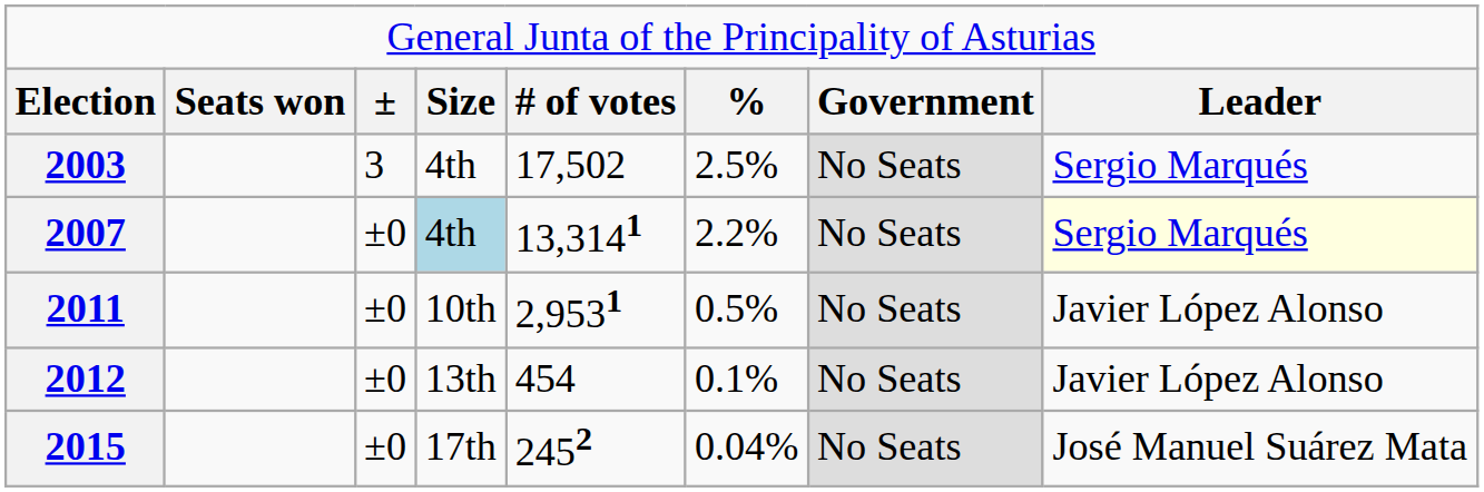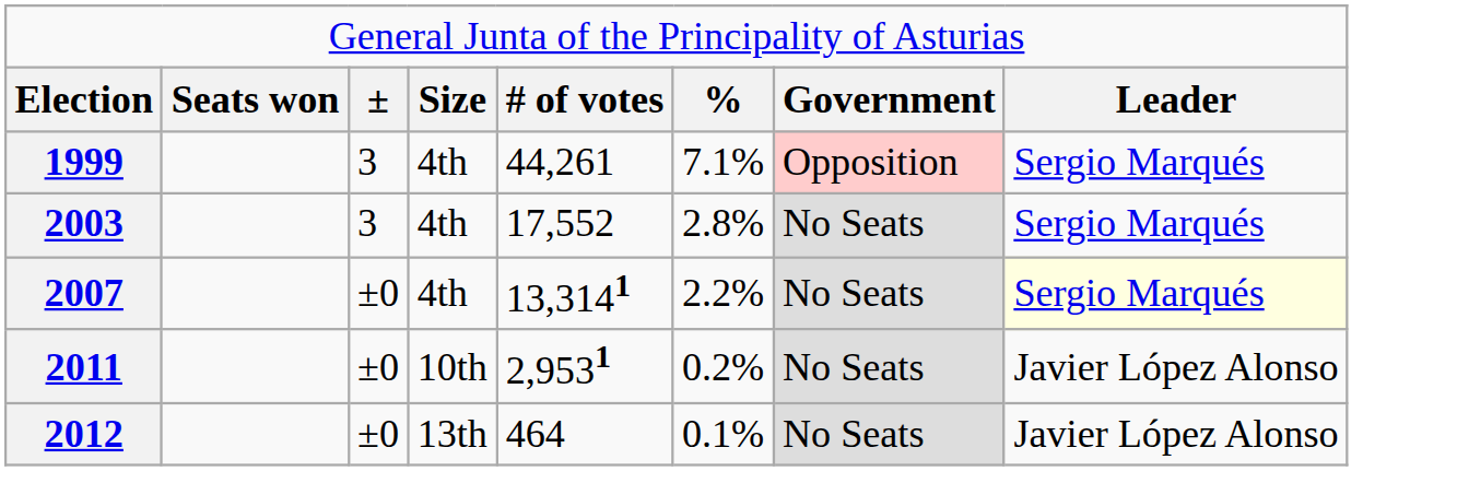+ row: 1999 | 3 | 4th | 44,261 | 7.1% | Opposition | Sergio Marqués
2003 | column 5: 17,502 -> 17,552
2003 | column 6: 2.5% -> 2.8%
2007 | column 4: lightblue background -> no background
2011 | column 6: 0.5% -> 0.2%
2012 | column 5: 454 -> 464
- row: 2015 | ±0 | 17th | 2452 | 0.04% | No Seats | José Manuel Suárez Mata
